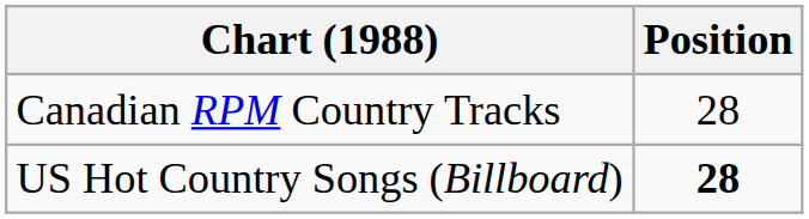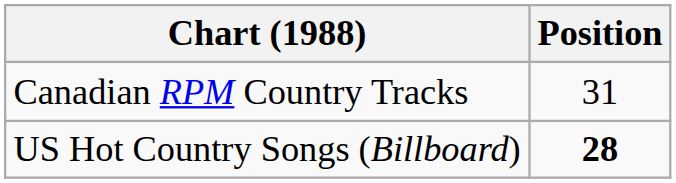Canadian RPM Country Tracks | Position: 28 -> 31
